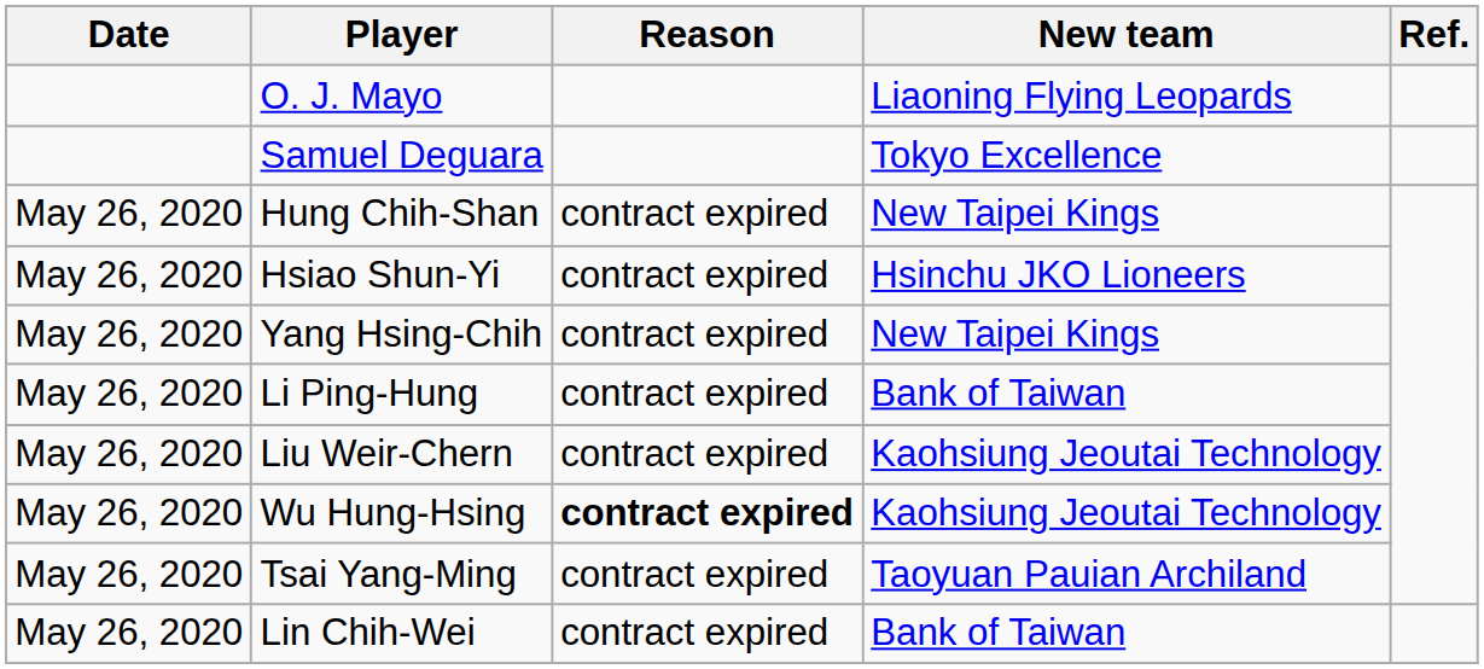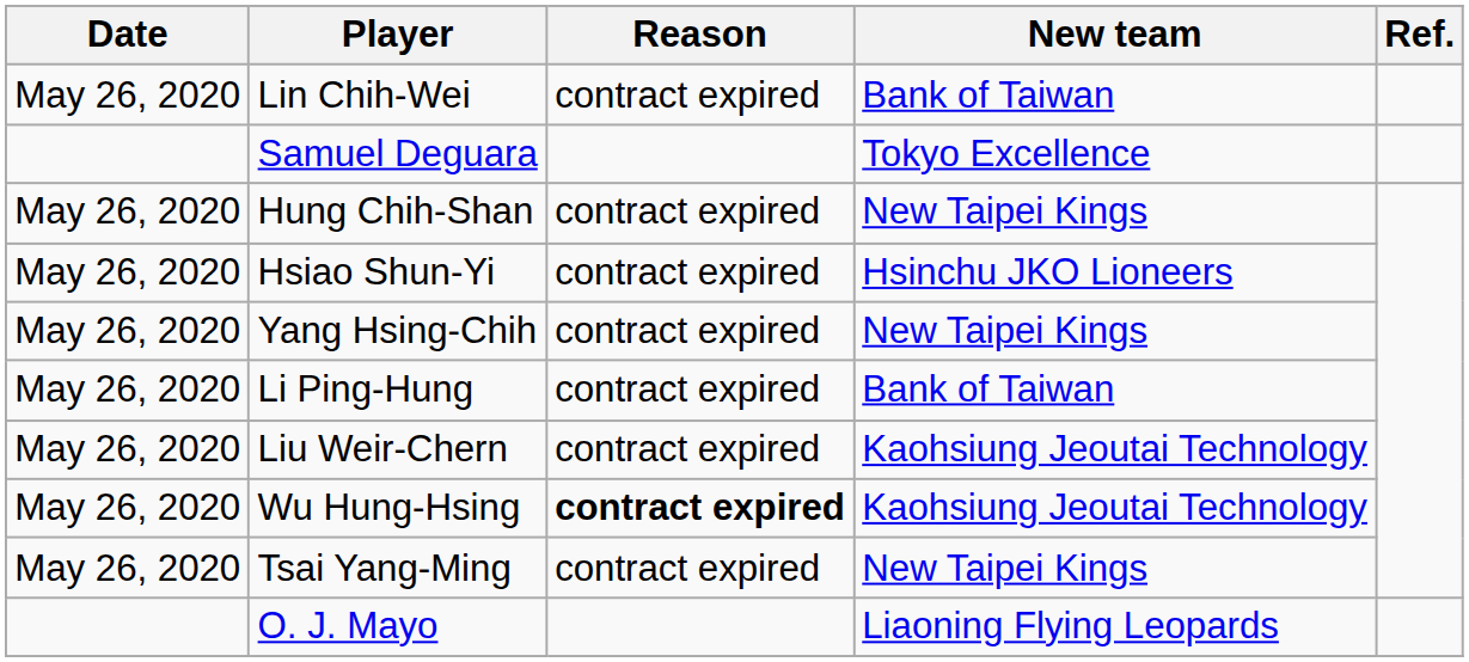rows swapped: O. J. Mayo <-> Lin Chih-Wei
Tsai Yang-Ming | New team: Taoyuan Pauian Archiland -> New Taipei Kings
